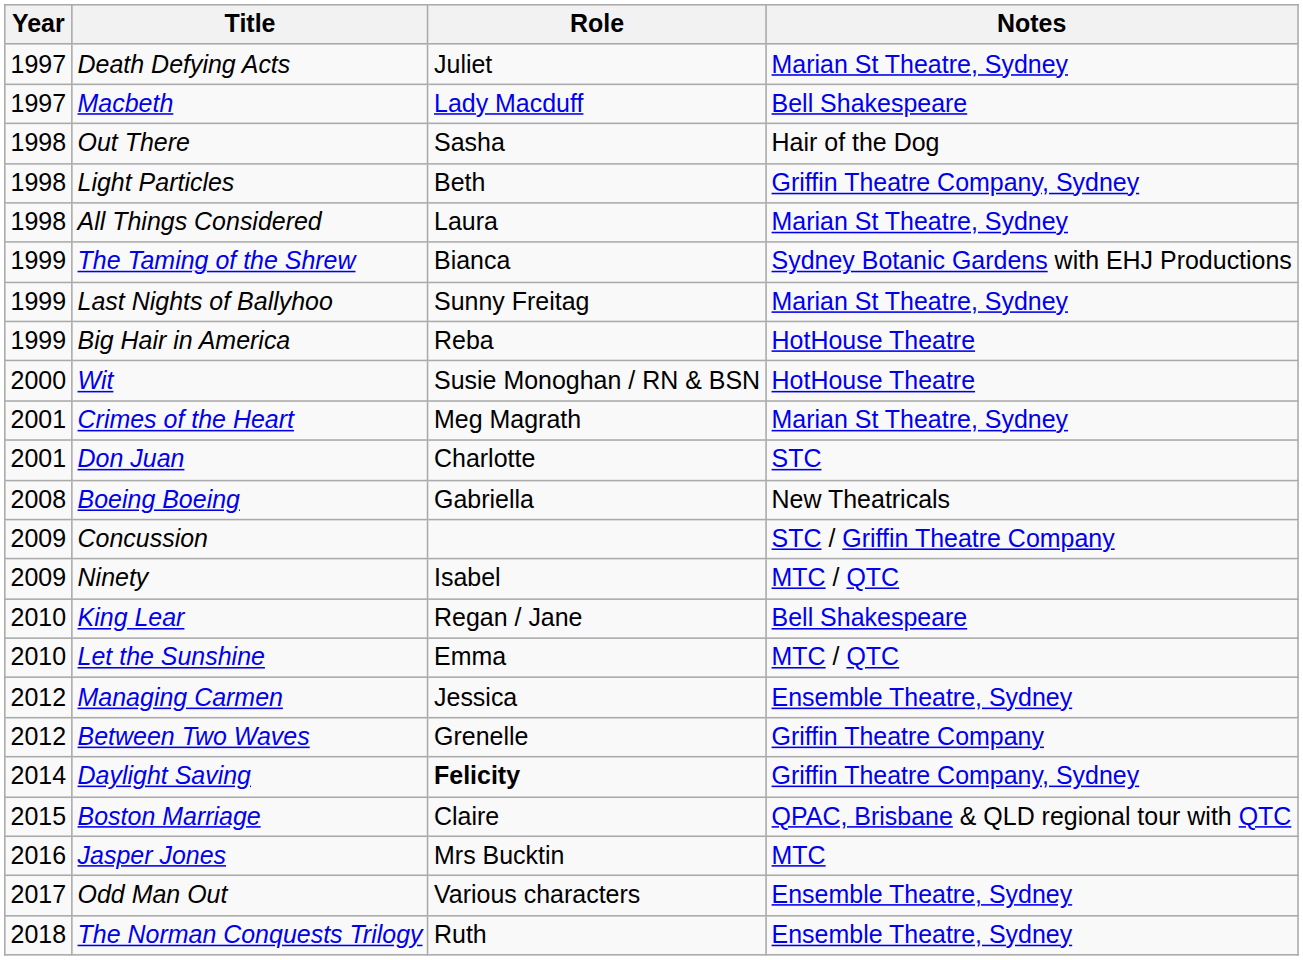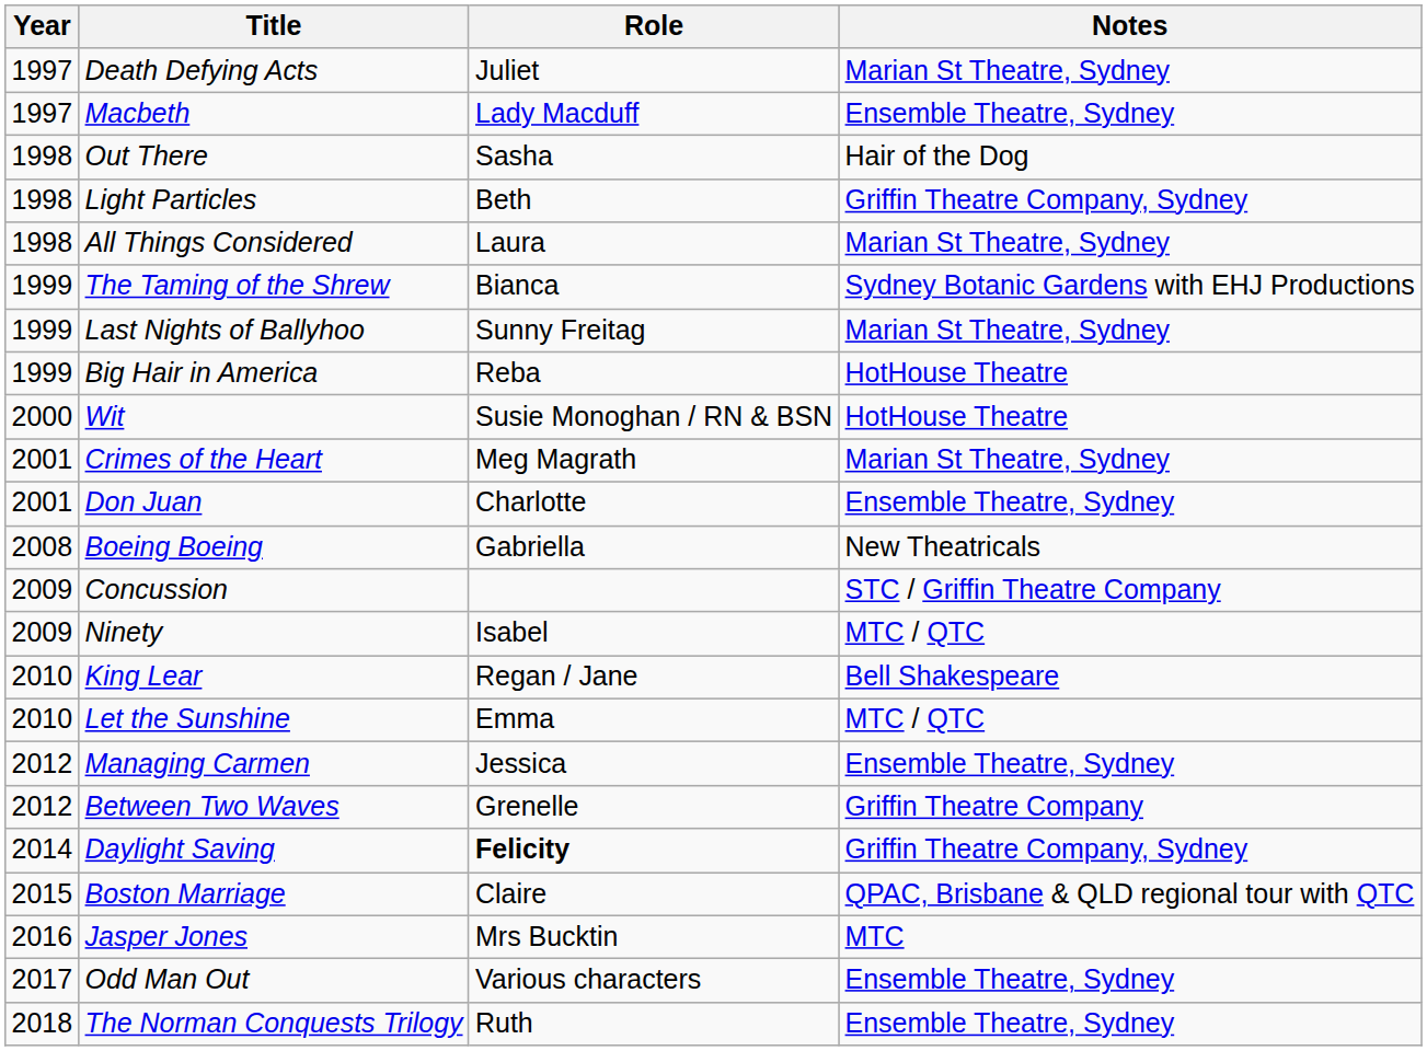Macbeth | Notes: Bell Shakespeare -> Ensemble Theatre, Sydney
Don Juan | Notes: STC -> Ensemble Theatre, Sydney
